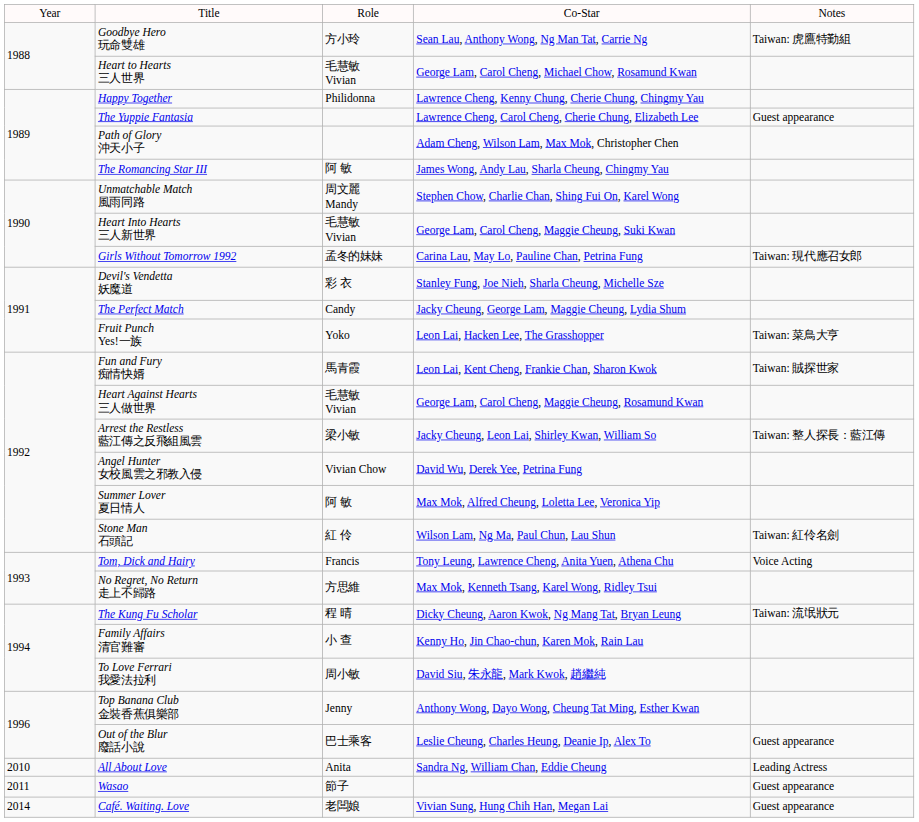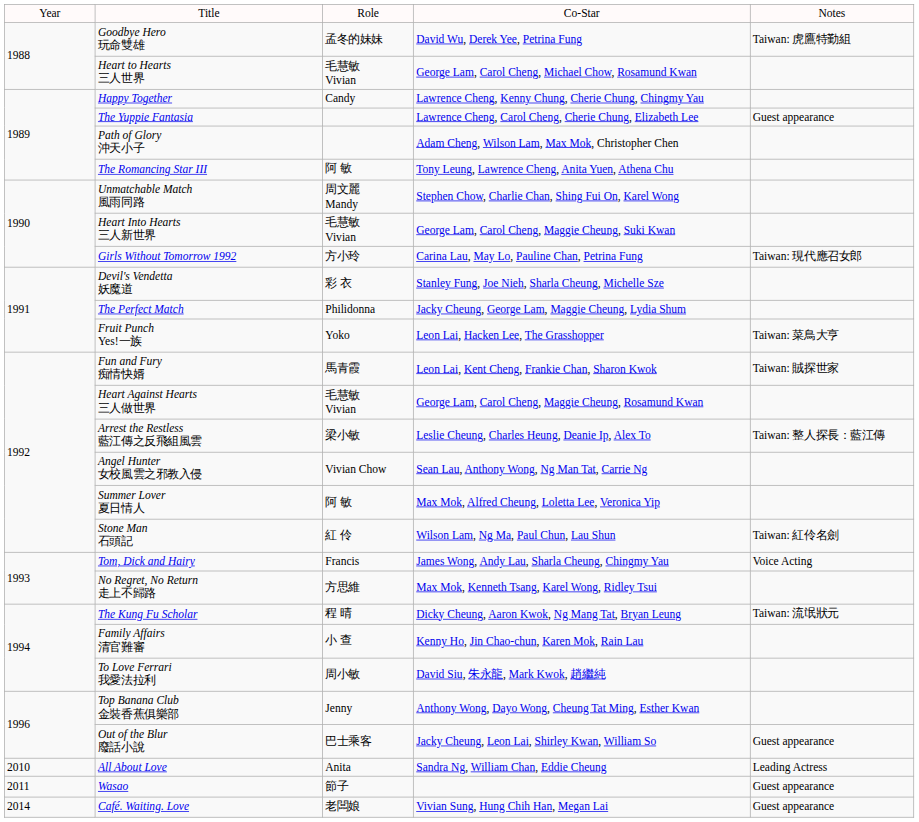Goodbye Hero 玩命雙雄 | column 3: 方小玲 -> 孟冬的妹妹
Goodbye Hero 玩命雙雄 | column 4: Sean Lau, Anthony Wong, Ng Man Tat, Carrie Ng -> David Wu, Derek Yee, Petrina Fung
Happy Together | column 3: Philidonna -> Candy
The Romancing Star III | column 4: James Wong, Andy Lau, Sharla Cheung, Chingmy Yau -> Tony Leung, Lawrence Cheng, Anita Yuen, Athena Chu
Girls Without Tomorrow 1992 | column 3: 孟冬的妹妹 -> 方小玲
The Perfect Match | column 3: Candy -> Philidonna
Arrest the Restless 藍江傳之反飛組風雲 | column 4: Jacky Cheung, Leon Lai, Shirley Kwan, William So -> Leslie Cheung, Charles Heung, Deanie Ip, Alex To
Angel Hunter 女校風雲之邪教入侵 | column 4: David Wu, Derek Yee, Petrina Fung -> Sean Lau, Anthony Wong, Ng Man Tat, Carrie Ng
Tom, Dick and Hairy | column 4: Tony Leung, Lawrence Cheng, Anita Yuen, Athena Chu -> James Wong, Andy Lau, Sharla Cheung, Chingmy Yau
Out of the Blur 廢話小說 | column 4: Leslie Cheung, Charles Heung, Deanie Ip, Alex To -> Jacky Cheung, Leon Lai, Shirley Kwan, William So
